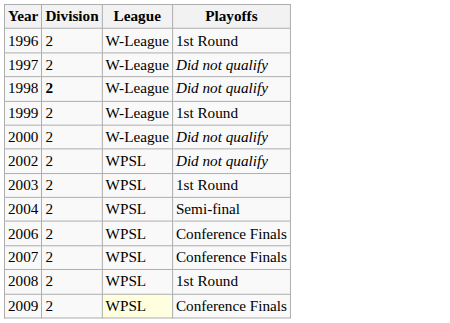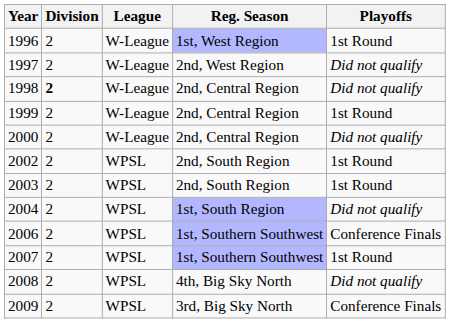+ column: Reg. Season | 1st, West Region | 2nd, West Region | 2nd, Central Region | 2nd, Central Region | 2nd, Central Region | 2nd, South Region | 2nd, South Region | 1st, South Region | 1st, Southern Southwest | 1st, Southern Southwest | 4th, Big Sky North | 3rd, Big Sky North
2002 | Playoffs: Did not qualify -> 1st Round
2004 | Playoffs: Semi-final -> Did not qualify
2007 | Playoffs: Conference Finals -> 1st Round
2008 | Playoffs: 1st Round -> Did not qualify
2009 | League: lightyellow background -> no background
